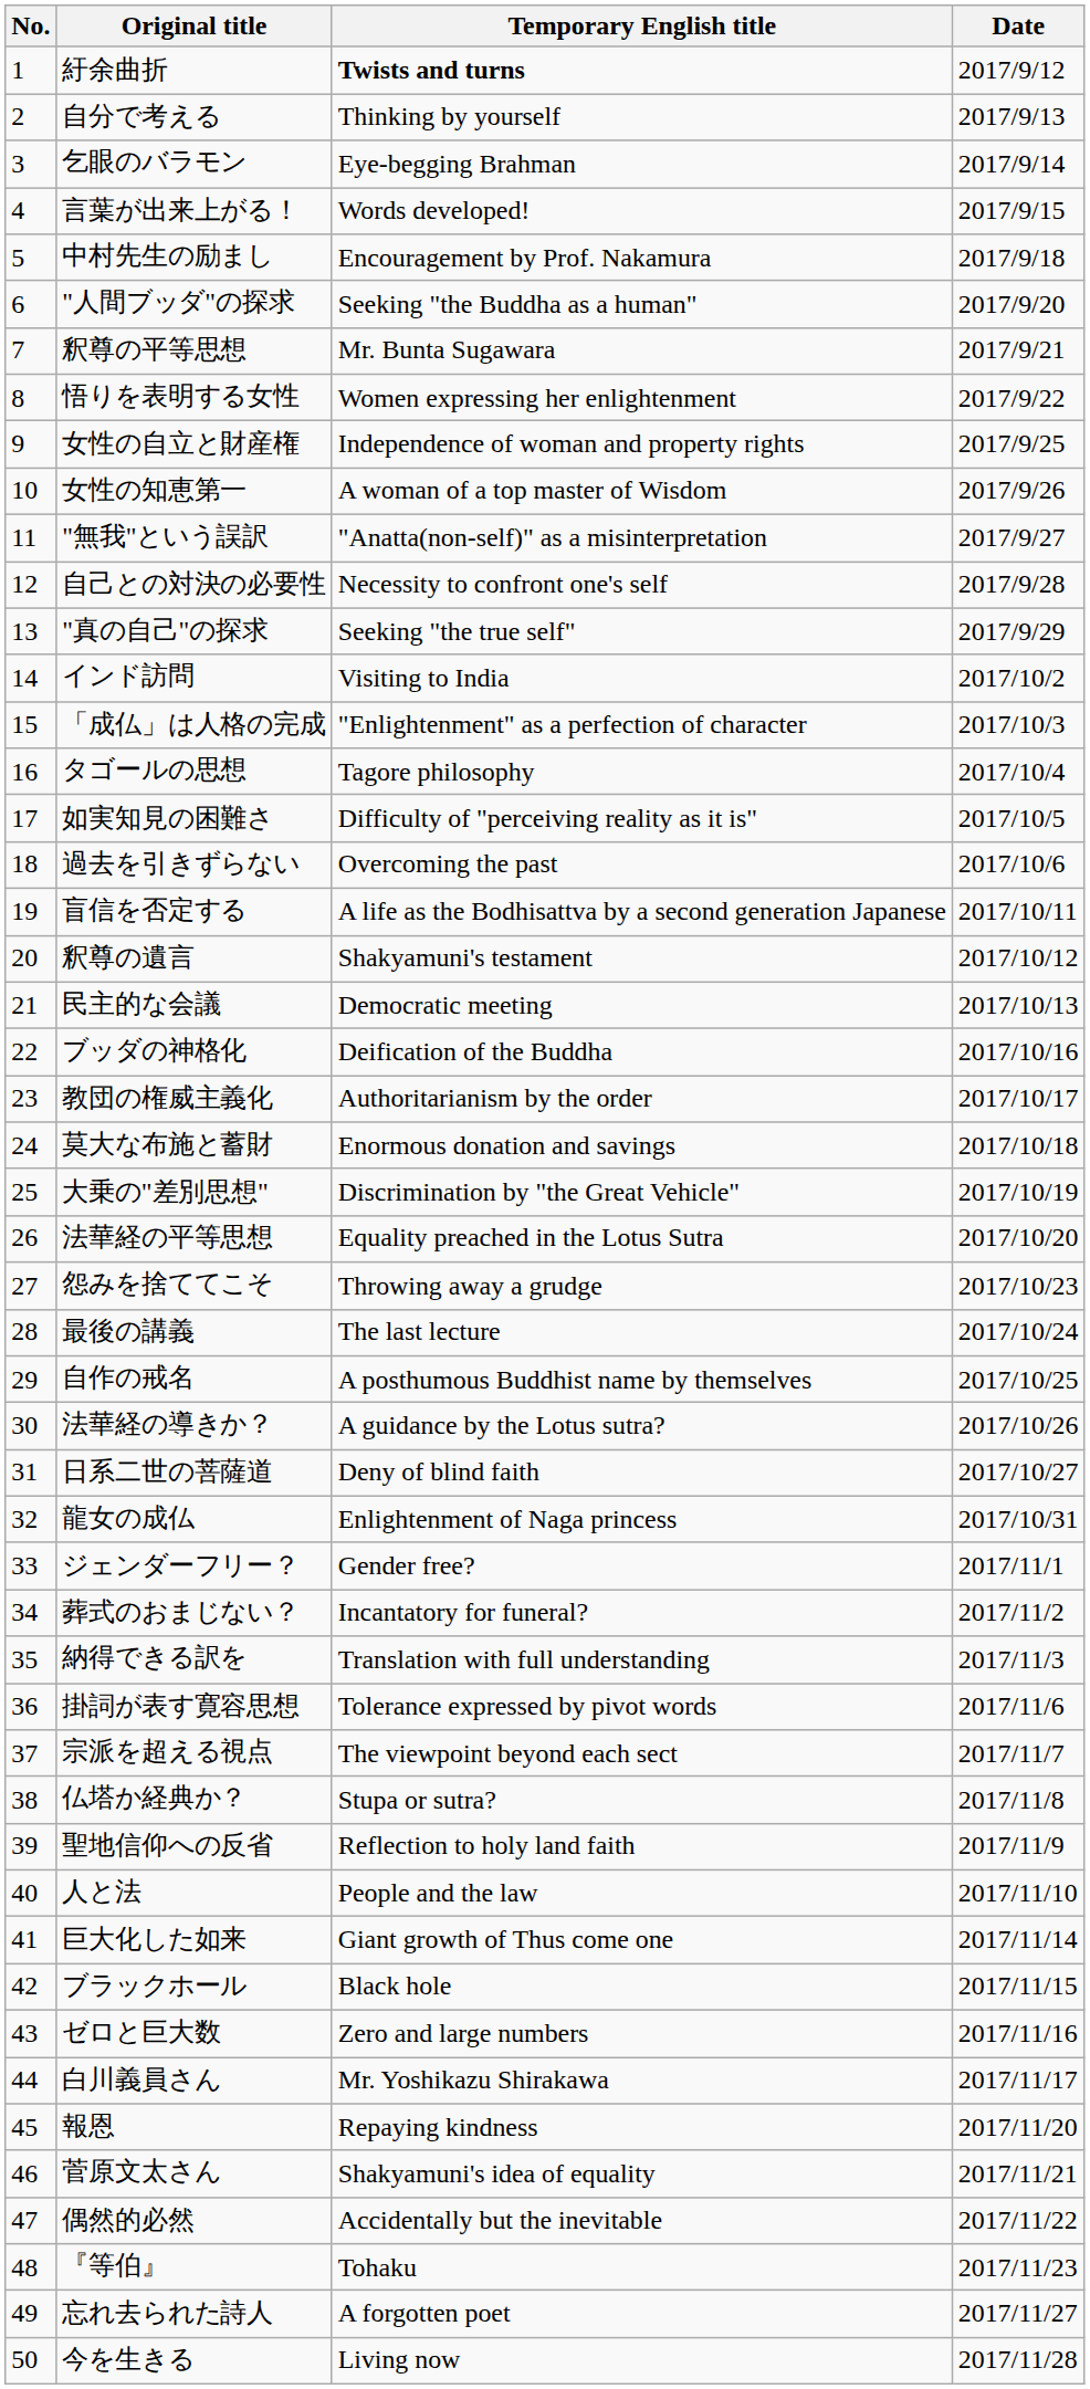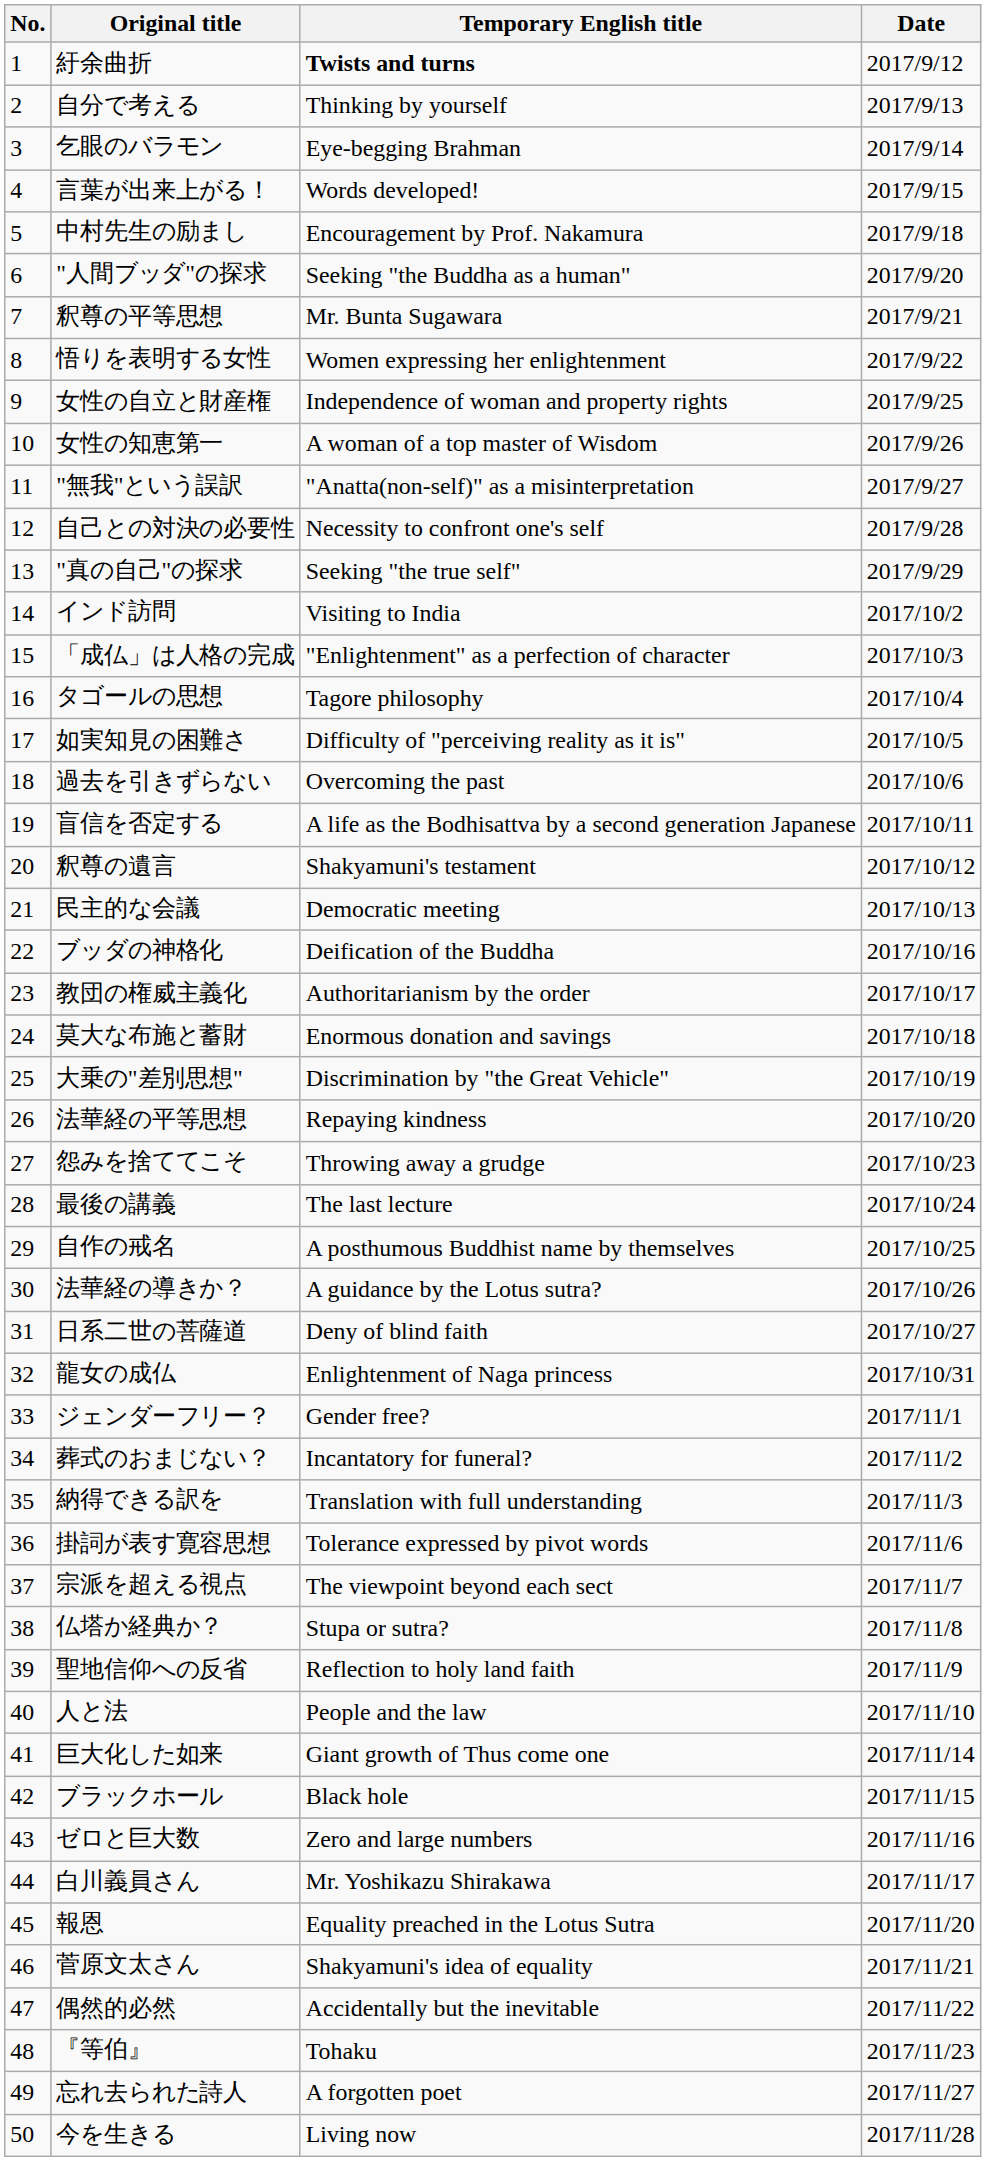法華経の平等思想 | Temporary English title: Equality preached in the Lotus Sutra -> Repaying kindness
報恩 | Temporary English title: Repaying kindness -> Equality preached in the Lotus Sutra
